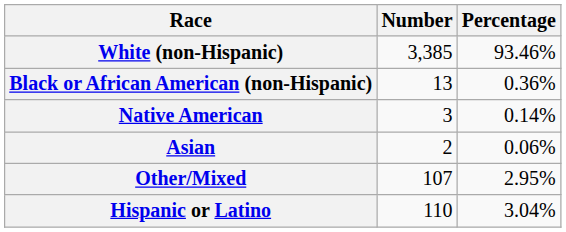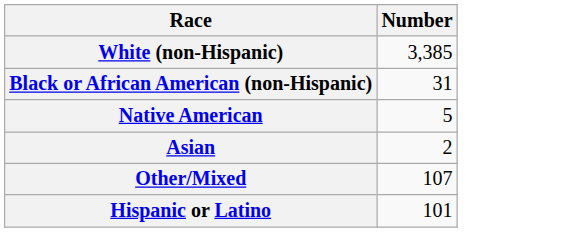- column: Percentage | 93.46% | 0.36% | 0.14% | 0.06% | 2.95% | 3.04%
Black or African American (non-Hispanic) | Number: 13 -> 31
Native American | Number: 3 -> 5
Hispanic or Latino | Number: 110 -> 101
